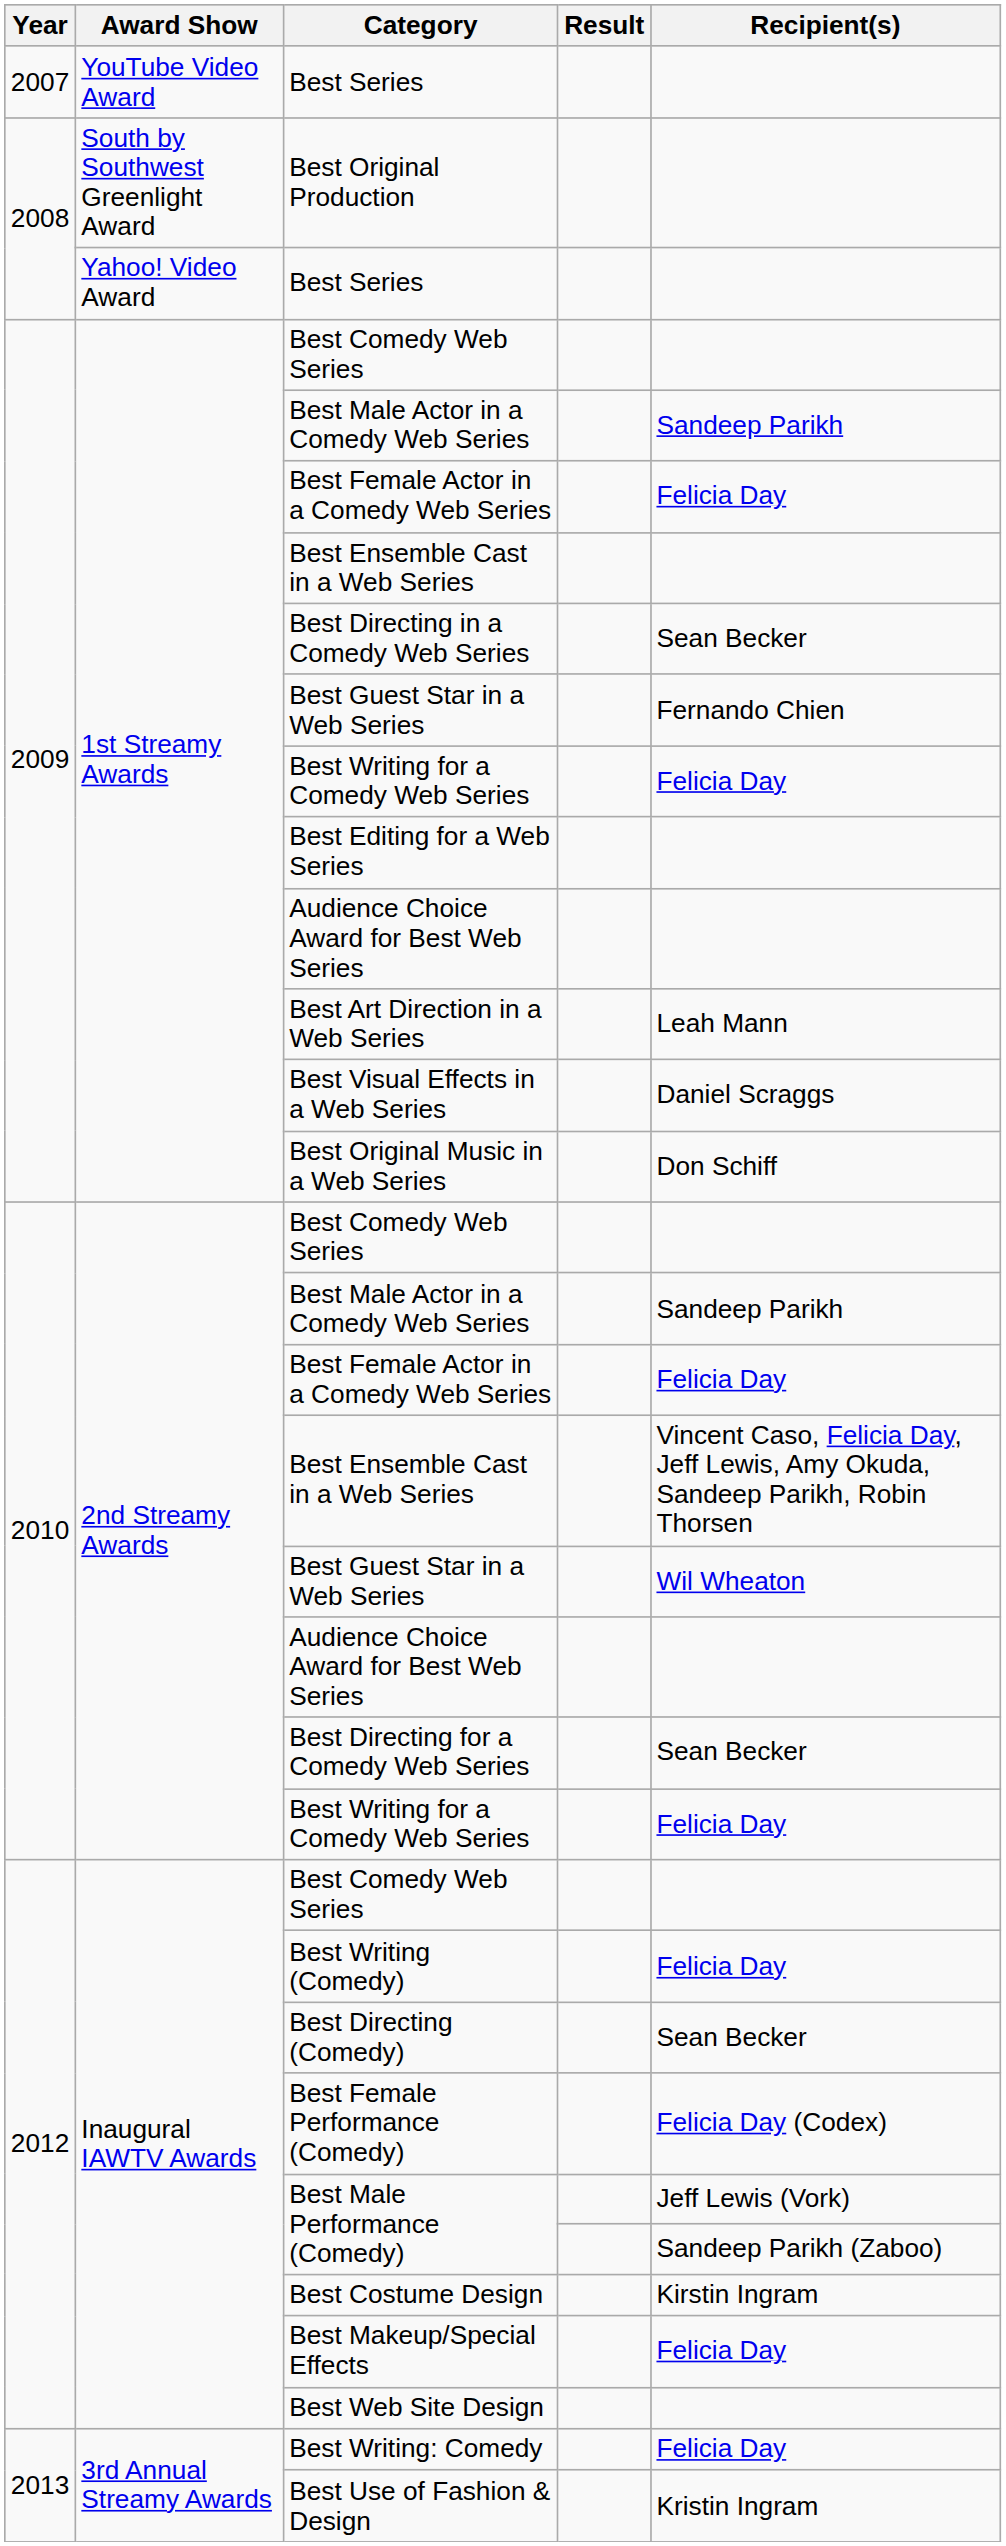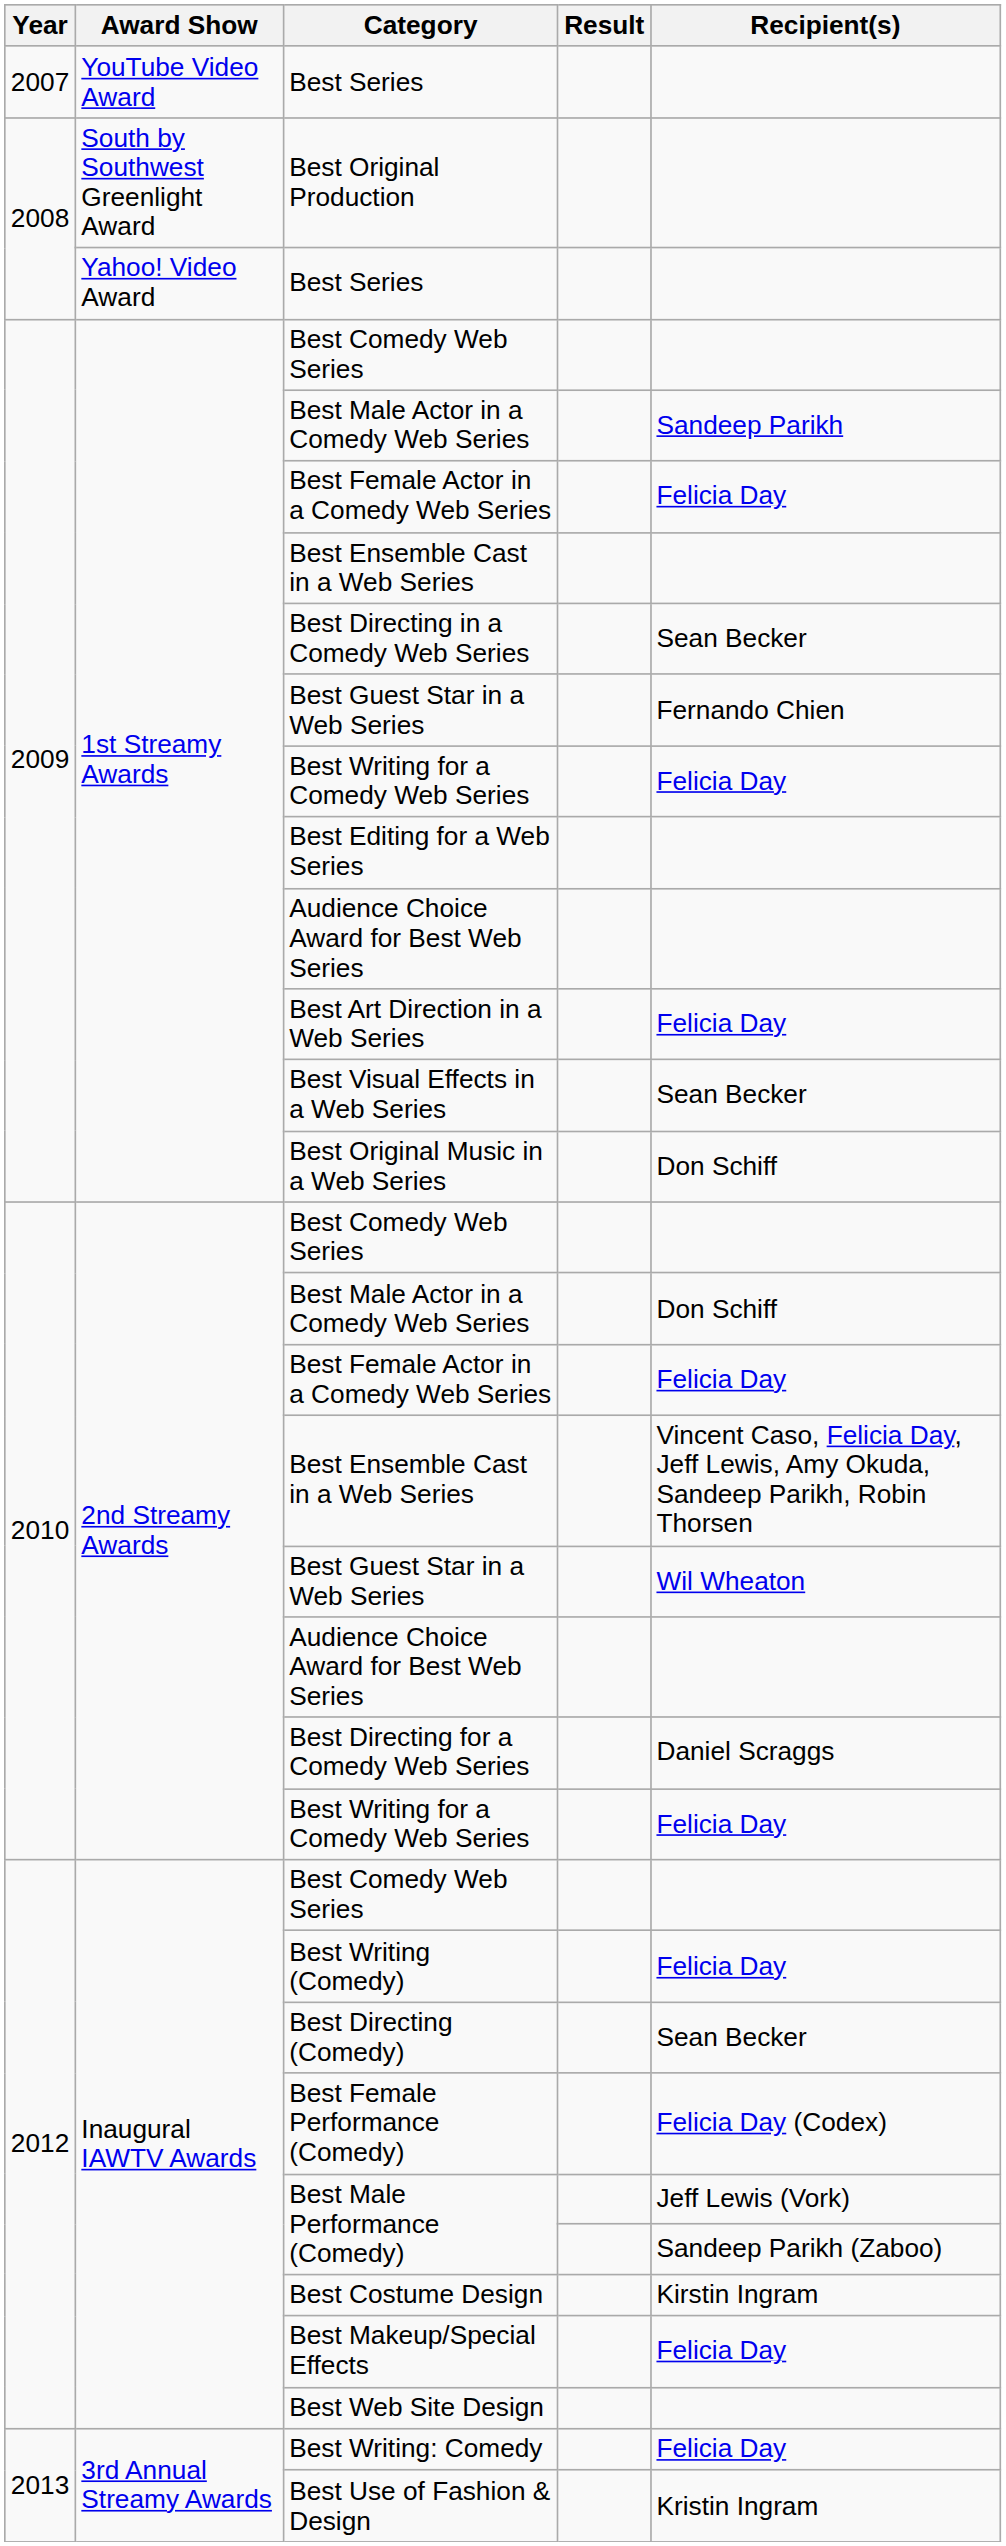Best Art Direction in a Web Series | Recipient(s): Leah Mann -> Felicia Day
Best Visual Effects in a Web Series | Recipient(s): Daniel Scraggs -> Sean Becker
2nd Streamy Awards / Best Male Actor in a Comedy Web Series | Recipient(s): Sandeep Parikh -> Don Schiff
Best Directing for a Comedy Web Series | Recipient(s): Sean Becker -> Daniel Scraggs
